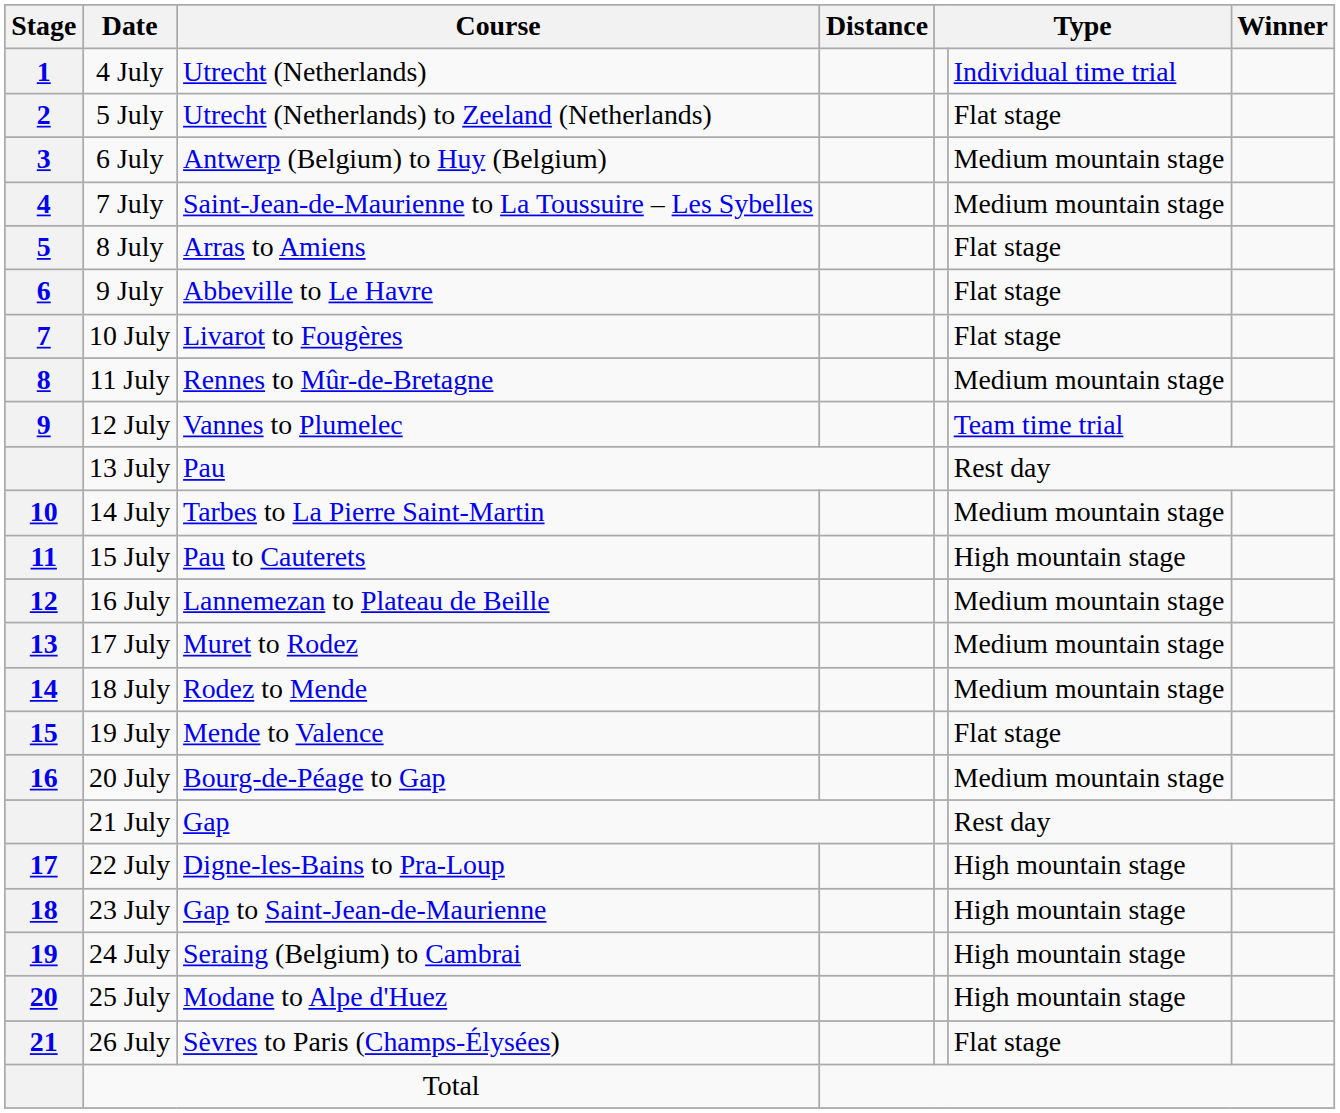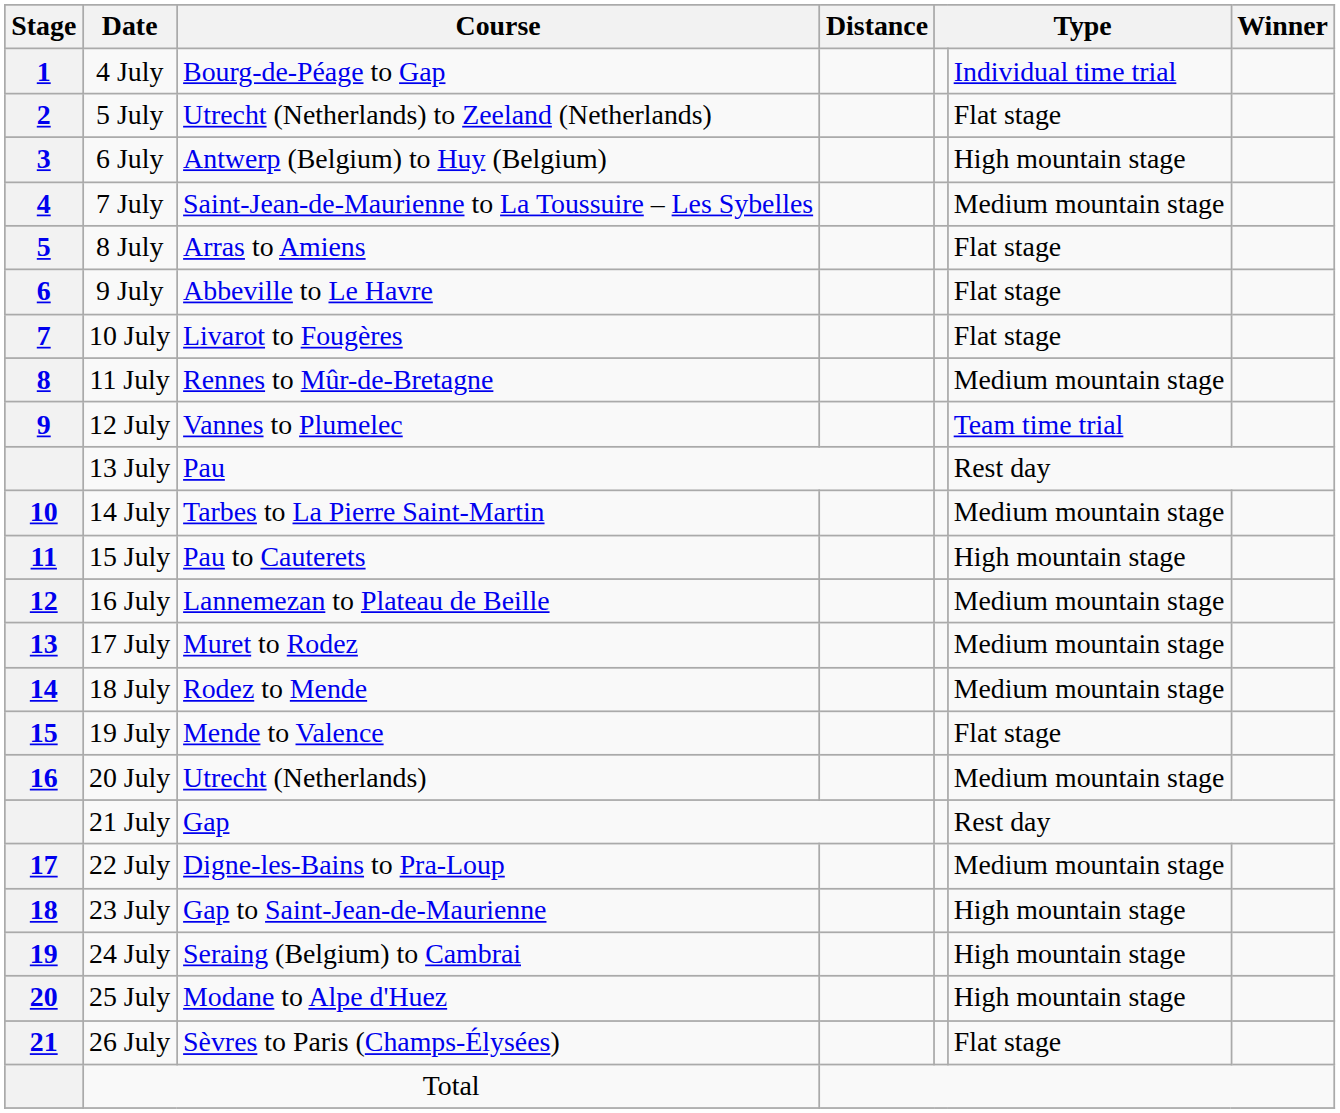4 July | Course: Utrecht (Netherlands) -> Bourg-de-Péage to Gap
6 July | column 6: Medium mountain stage -> High mountain stage
20 July | Course: Bourg-de-Péage to Gap -> Utrecht (Netherlands)
22 July | column 6: High mountain stage -> Medium mountain stage
